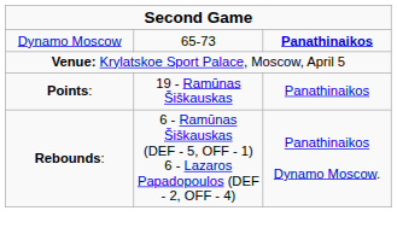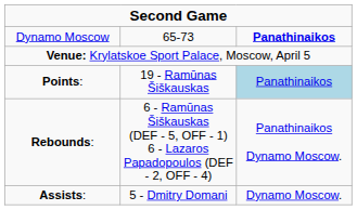Points: | column 3: no background -> lightblue background
+ row: Assists: | 5 - Dmitry Domani | Dynamo Moscow.
